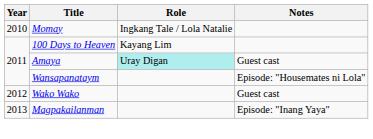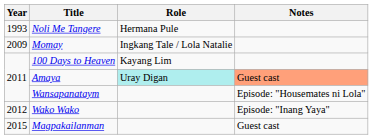+ row: 1993 | Noli Me Tangere | Hermana Pule
Momay | Year: 2010 -> 2009
Amaya | Notes: no background -> lightsalmon background
Wako Wako | Notes: Guest cast -> Episode: "Inang Yaya"
Magpakailanman | Year: 2013 -> 2015
Magpakailanman | Notes: Episode: "Inang Yaya" -> Guest cast
